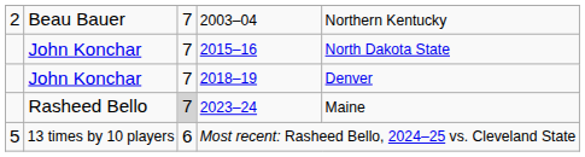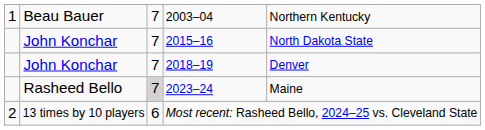2003–04 | column 1: 2 -> 1
Most recent: Rasheed Bello, 2024–25 vs. Cleveland State | column 1: 5 -> 2
